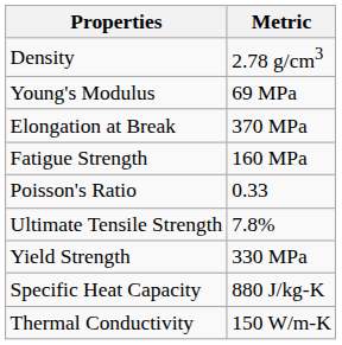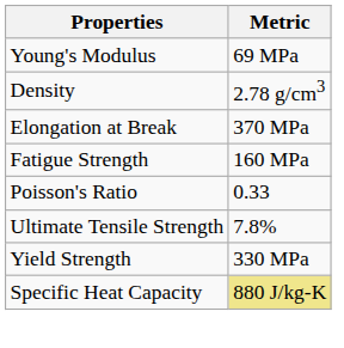rows swapped: Density <-> Young's Modulus
Specific Heat Capacity | Metric: no background -> khaki background
- row: Thermal Conductivity | 150 W/m-K
